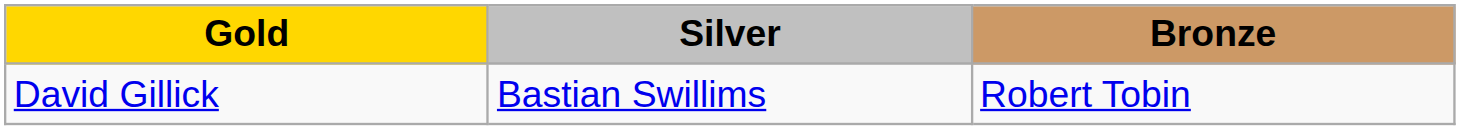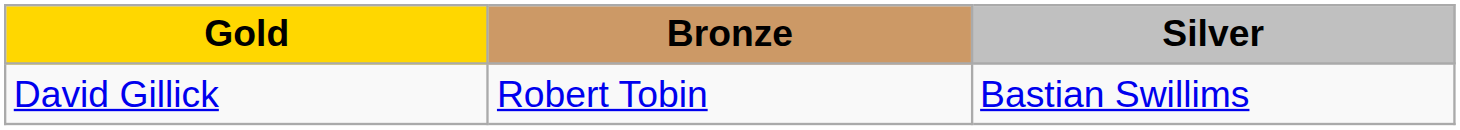columns swapped: Silver <-> Bronze
